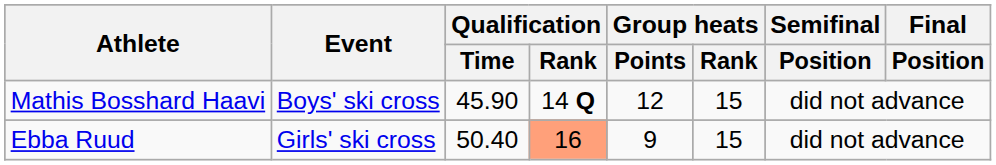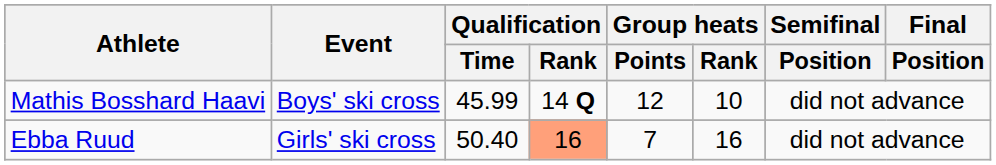Mathis Bosshard Haavi | Qualification / Time: 45.90 -> 45.99
Mathis Bosshard Haavi | Group heats / Rank: 15 -> 10
Ebba Ruud | Group heats / Points: 9 -> 7
Ebba Ruud | Group heats / Rank: 15 -> 16
